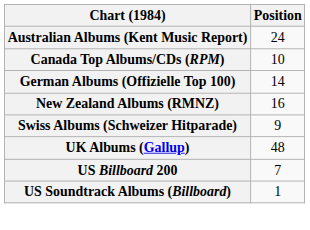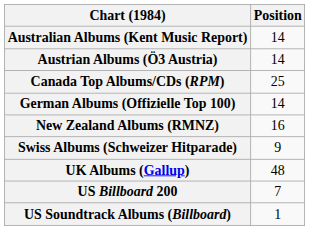Australian Albums (Kent Music Report) | Position: 24 -> 14
+ row: Austrian Albums (Ö3 Austria) | 14
Canada Top Albums/CDs (RPM) | Position: 10 -> 25
